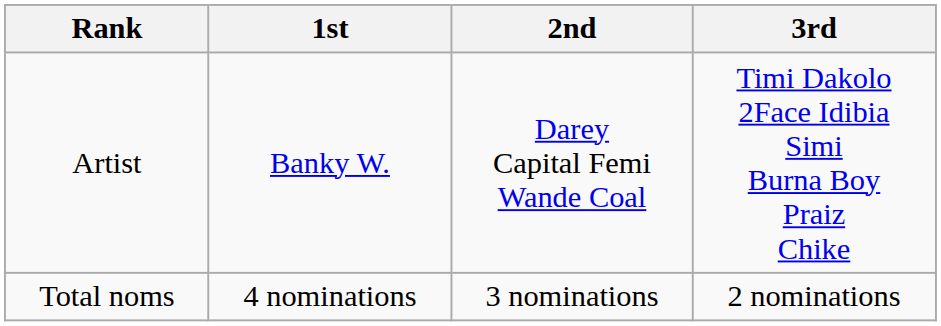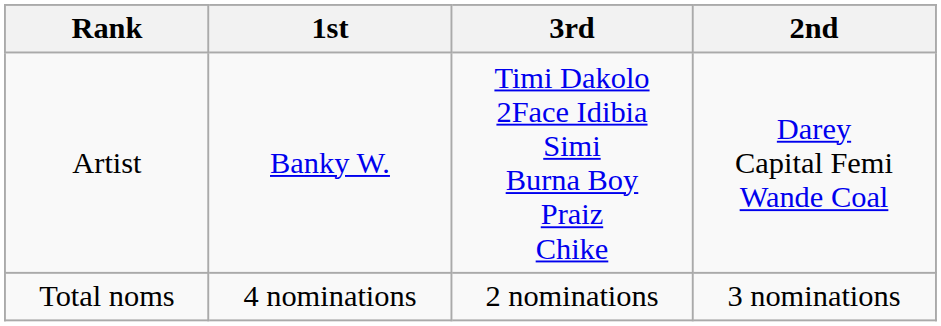columns swapped: 2nd <-> 3rd
